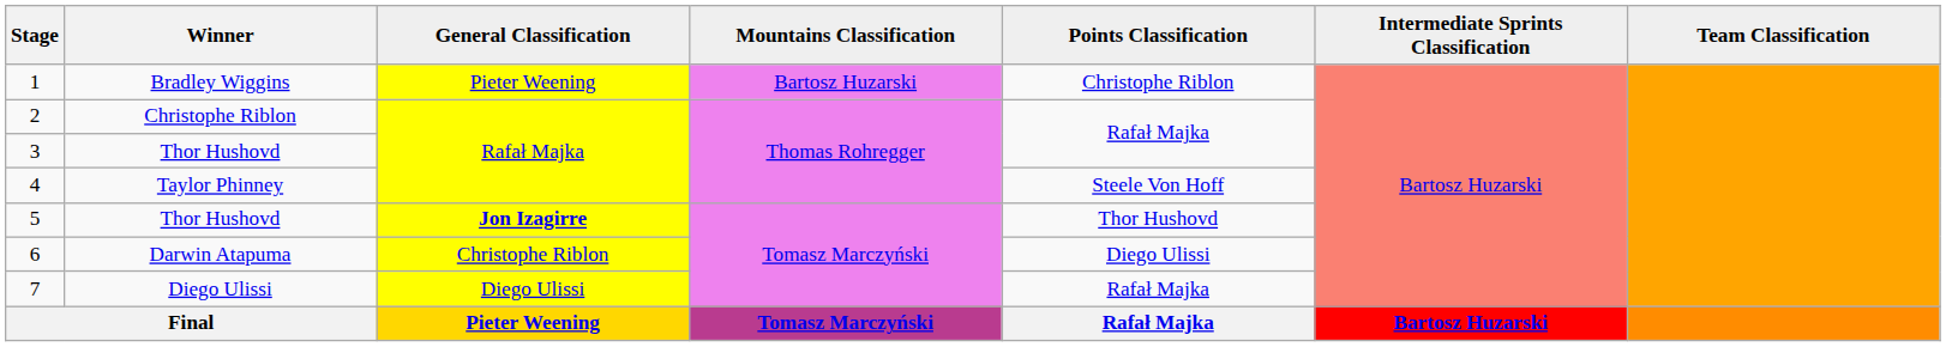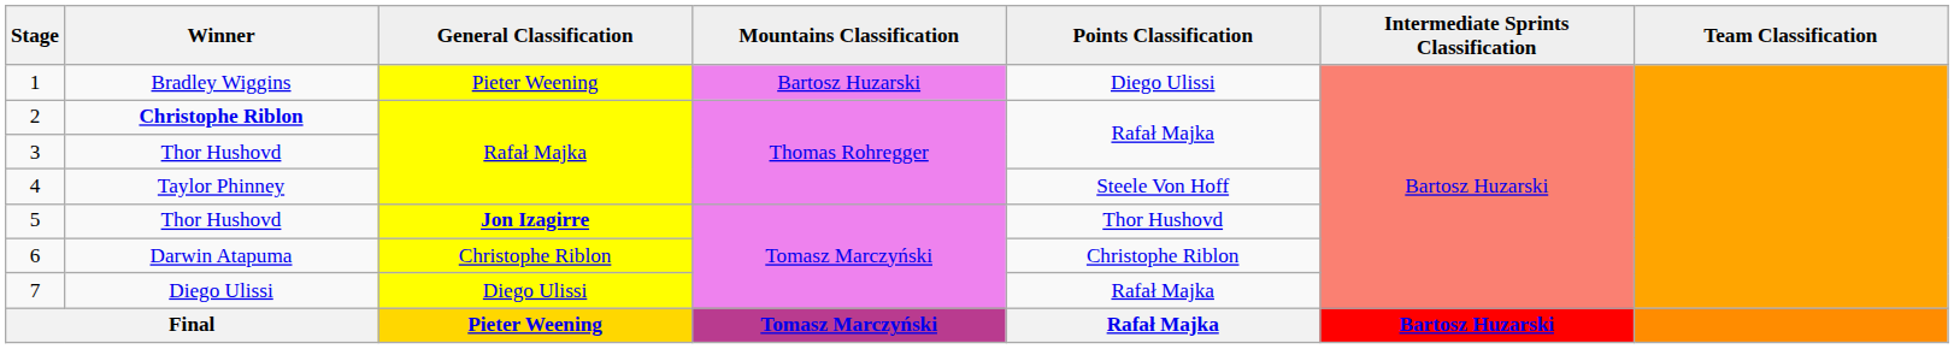1 | Points Classification: Christophe Riblon -> Diego Ulissi
2 | Winner: normal -> bold
6 | Points Classification: Diego Ulissi -> Christophe Riblon
